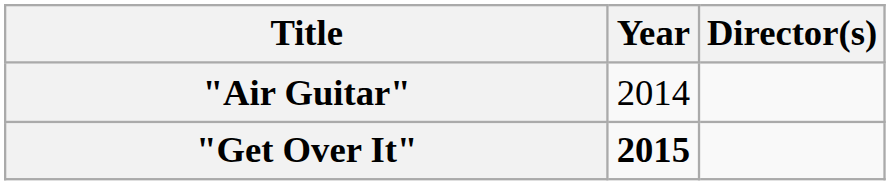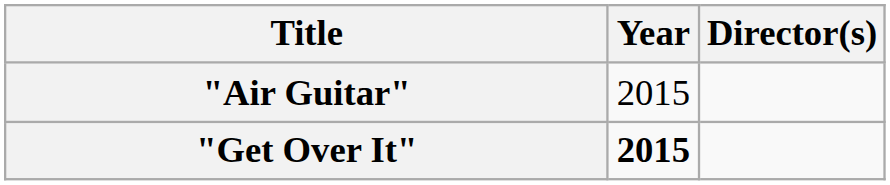"Air Guitar" | Year: 2014 -> 2015
